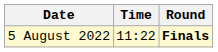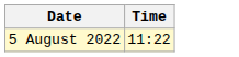- column: Round | Finals
